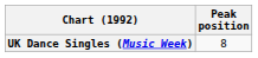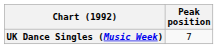UK Dance Singles (Music Week) | Peak position: 8 -> 7
